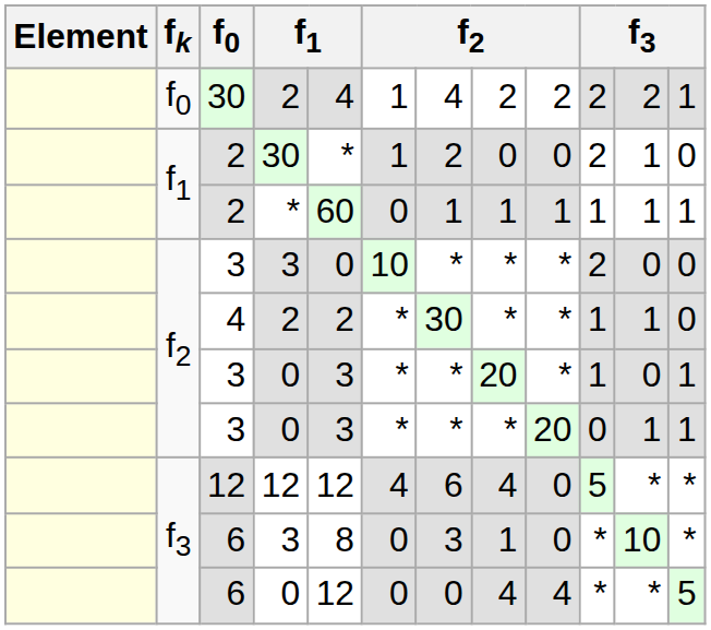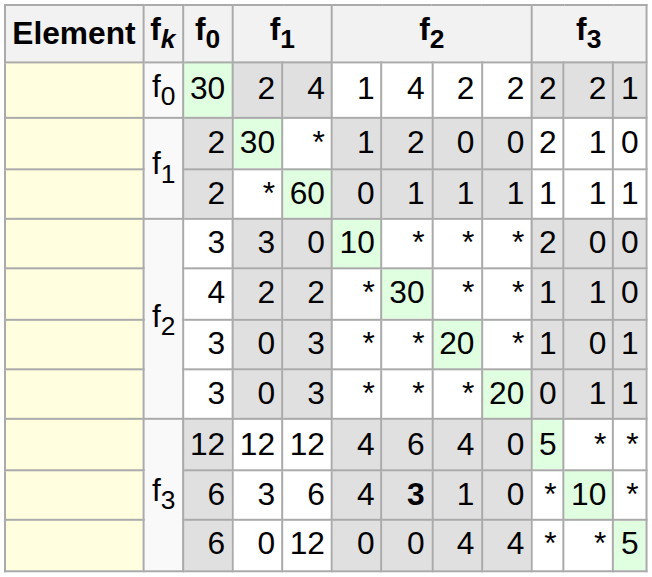6 / 3 | column 5: 8 -> 6
6 / 3 | column 6: 0 -> 4
6 / 3 | column 7: normal -> bold
